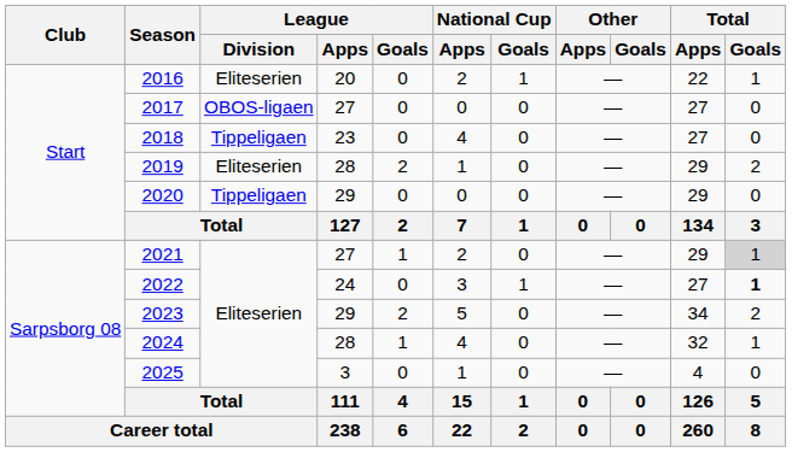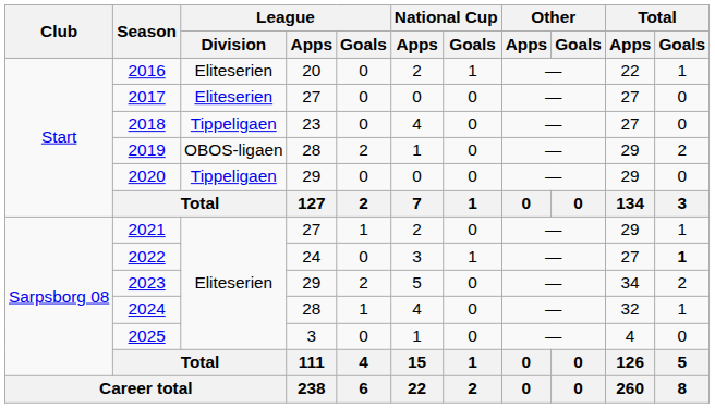2017 | League / Division: OBOS-ligaen -> Eliteserien
2019 | League / Division: Eliteserien -> OBOS-ligaen
2021 | Total / Goals: lightgrey background -> no background
